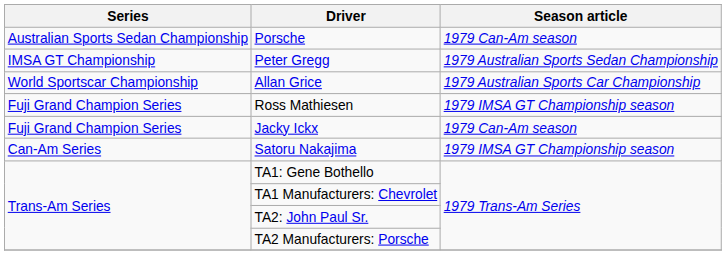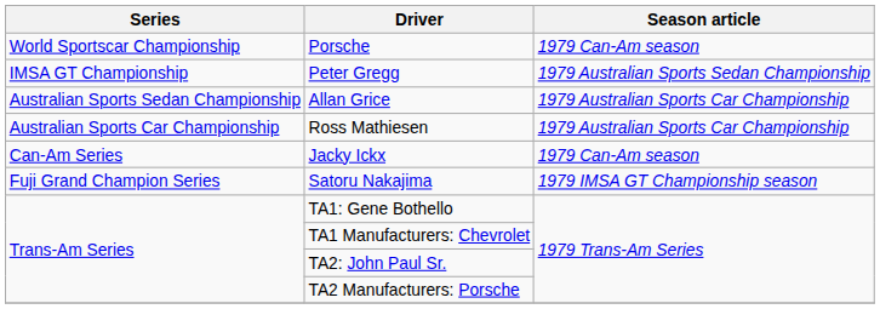Porsche | Series: Australian Sports Sedan Championship -> World Sportscar Championship
Allan Grice | Series: World Sportscar Championship -> Australian Sports Sedan Championship
Ross Mathiesen | Series: Fuji Grand Champion Series -> Australian Sports Car Championship
Ross Mathiesen | Season article: 1979 IMSA GT Championship season -> 1979 Australian Sports Car Championship
Jacky Ickx | Series: Fuji Grand Champion Series -> Can-Am Series
Satoru Nakajima | Series: Can-Am Series -> Fuji Grand Champion Series
